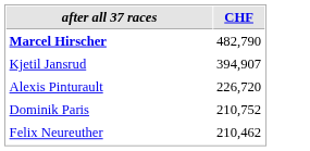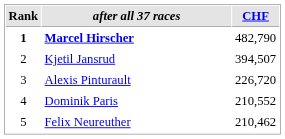+ column: Rank | 1 | 2 | 3 | 4 | 5
Kjetil Jansrud | CHF: 394,907 -> 394,507
Dominik Paris | CHF: 210,752 -> 210,552
